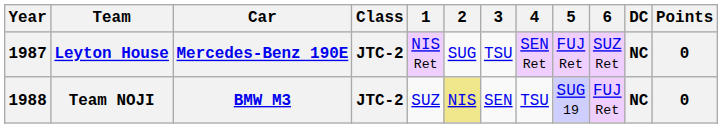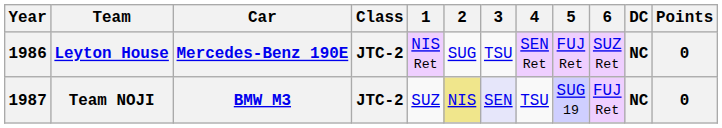Leyton House | Year: 1987 -> 1986
Team NOJI | Year: 1988 -> 1987
Team NOJI | 3: no background -> lavender background
